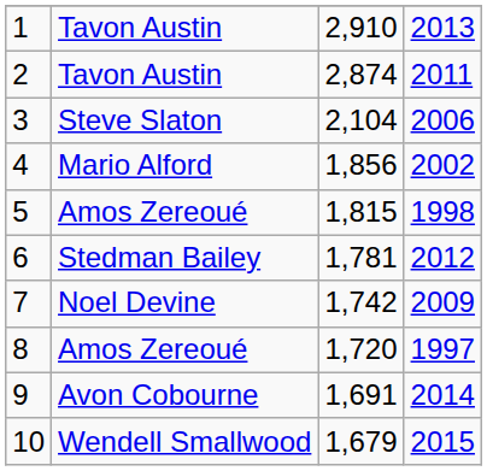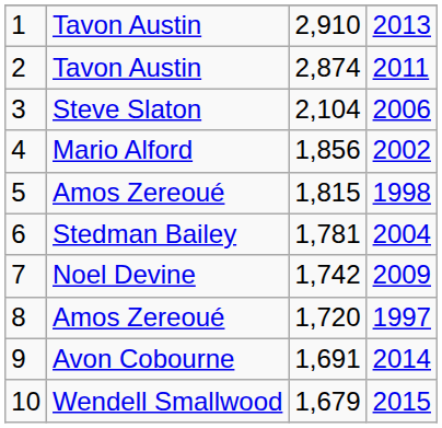6 | column 4: 2012 -> 2004
